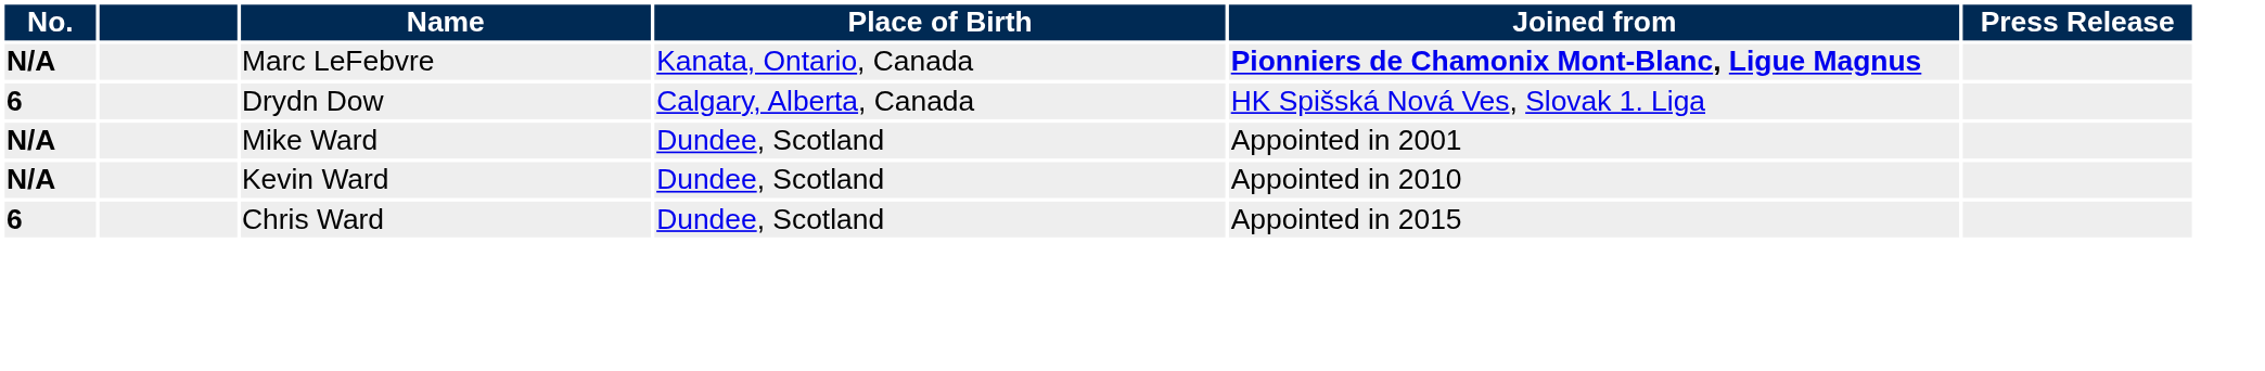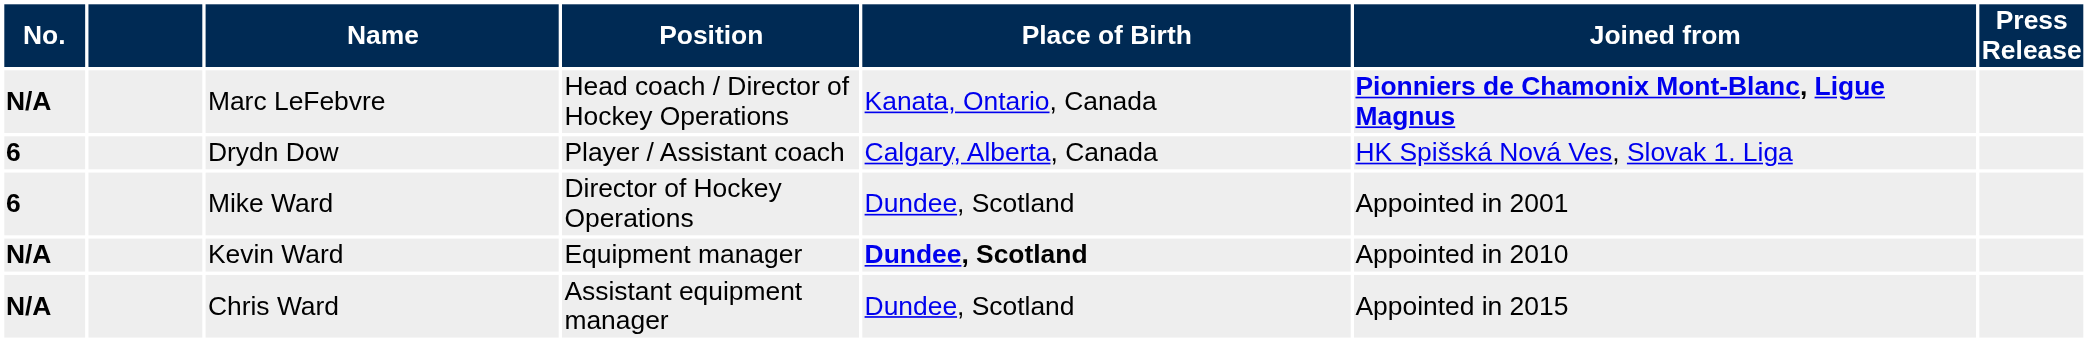+ column: Position | Head coach / Director of Hockey Operations | Player / Assistant coach | Director of Hockey Operations | Equipment manager | Assistant equipment manager
Mike Ward | No.: N/A -> 6
Kevin Ward | Place of Birth: normal -> bold
Chris Ward | No.: 6 -> N/A
